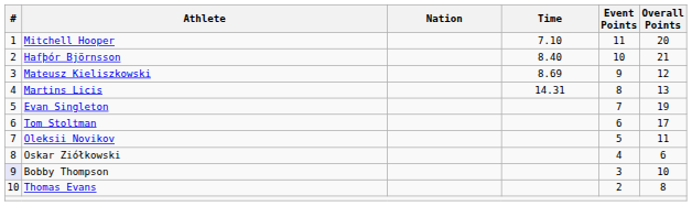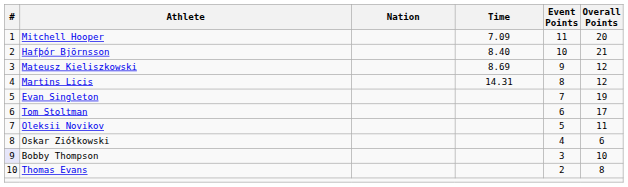Mitchell Hooper | Time: 7.10 -> 7.09
Martins Licis | Overall Points: 13 -> 12
